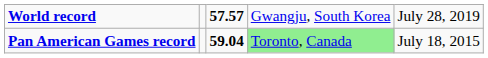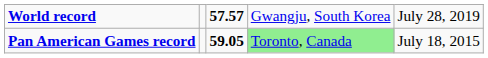Pan American Games record | column 3: 59.04 -> 59.05
